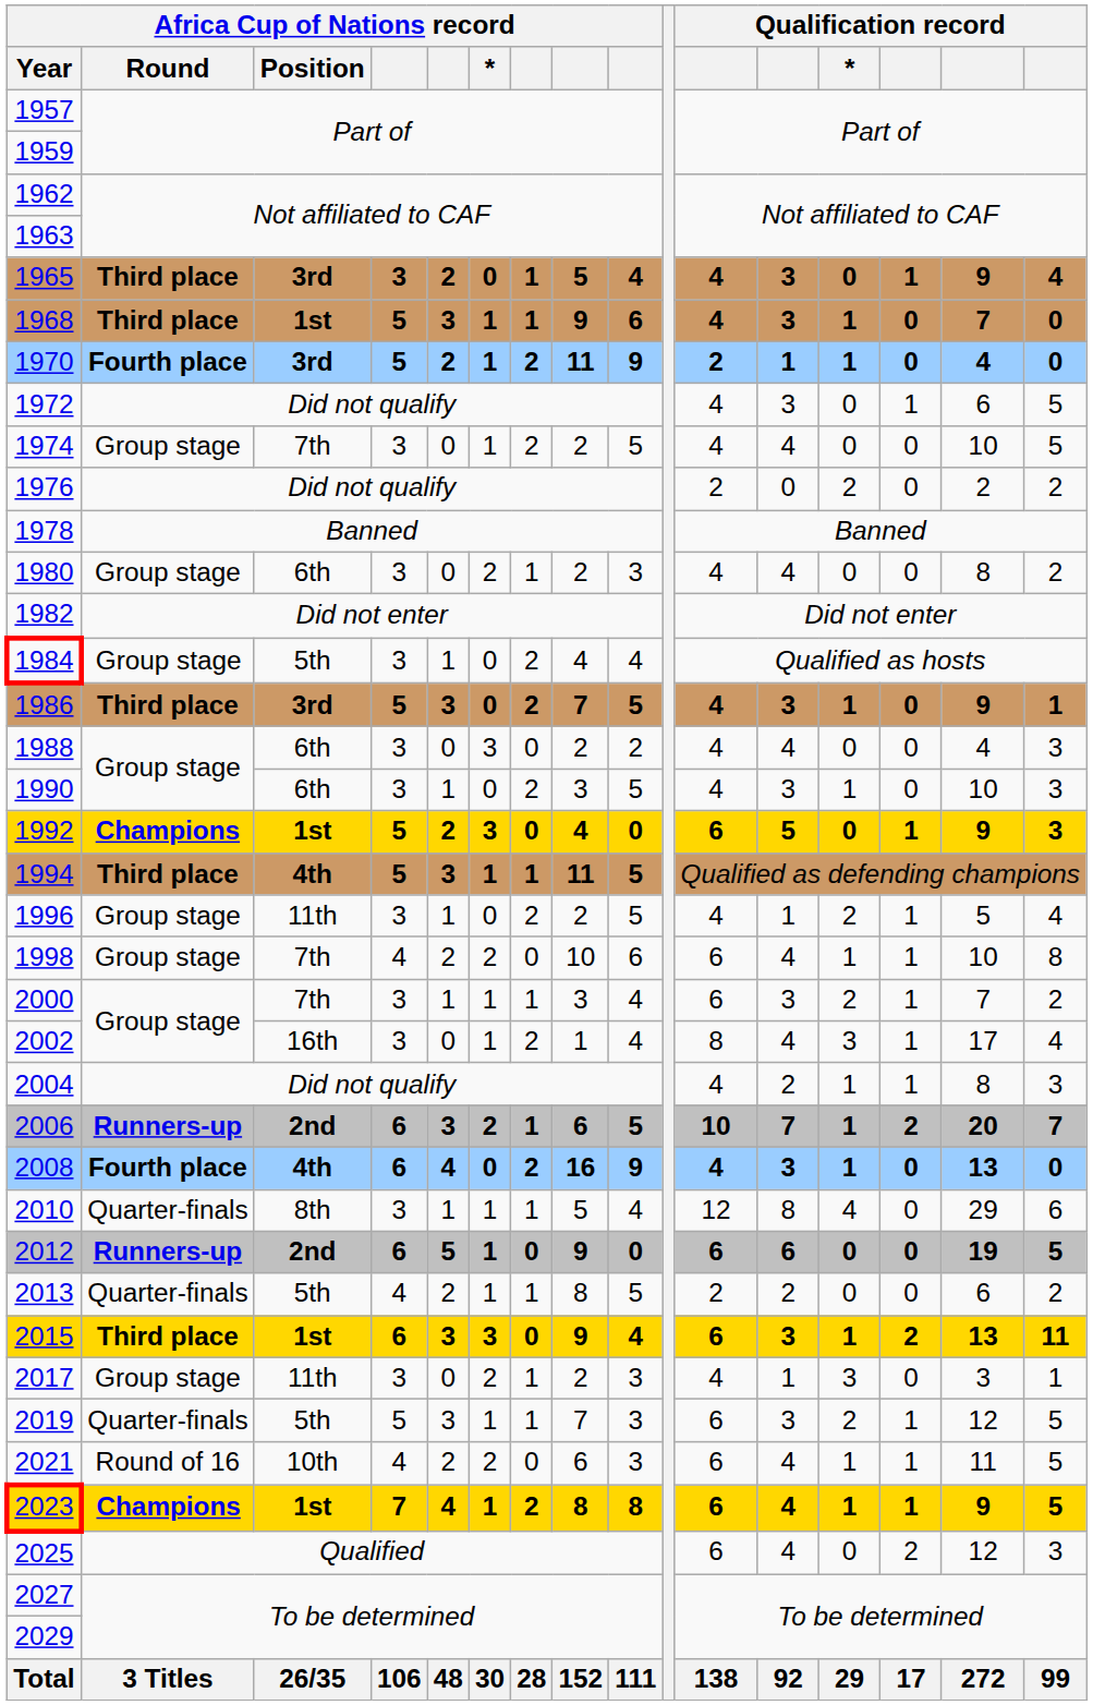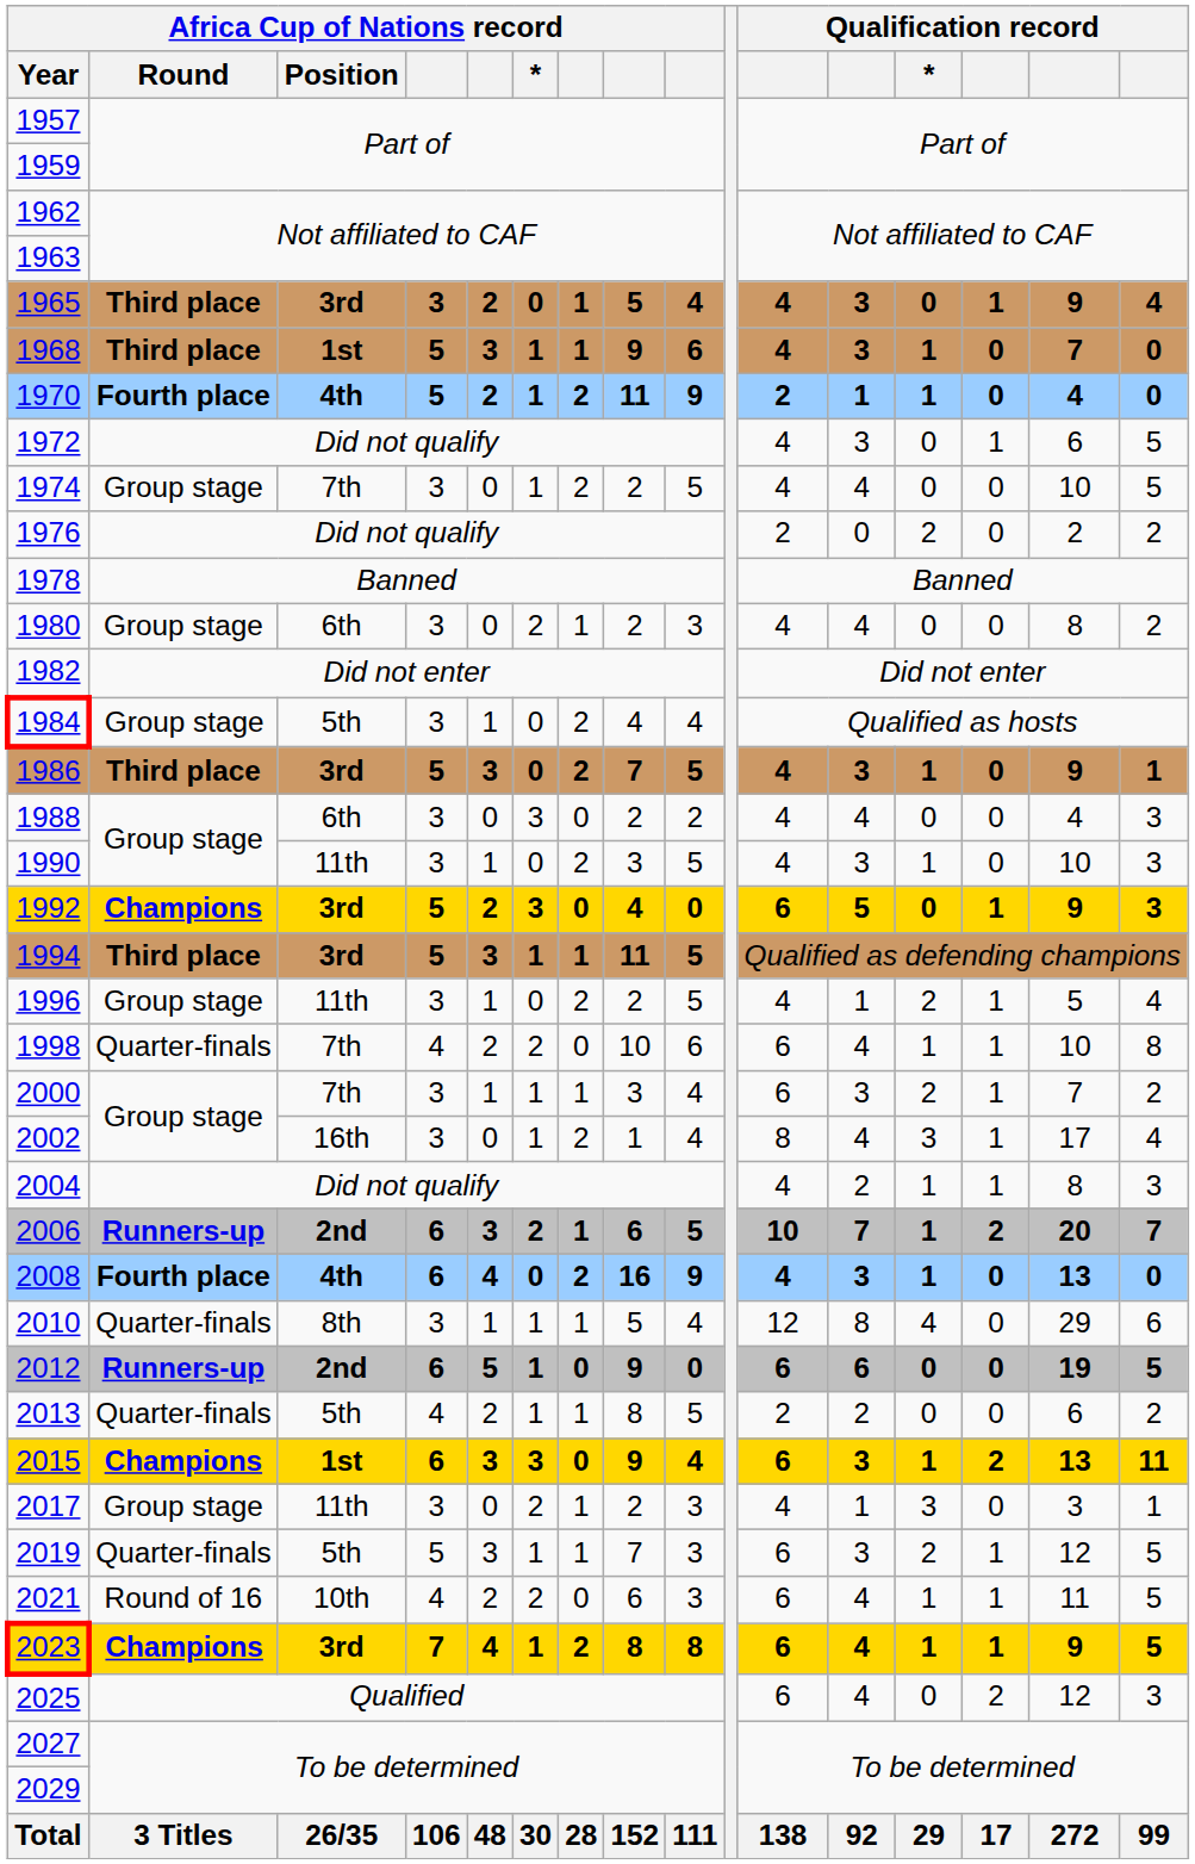1970 | Africa Cup of Nations record / Position: 3rd -> 4th
1990 | Africa Cup of Nations record / Position: 6th -> 11th
1992 | Africa Cup of Nations record / Position: 1st -> 3rd
1994 | Africa Cup of Nations record / Position: 4th -> 3rd
1998 | Africa Cup of Nations record / Round: Group stage -> Quarter-finals
2015 | Africa Cup of Nations record / Round: Third place -> Champions
2023 | Africa Cup of Nations record / Position: 1st -> 3rd
